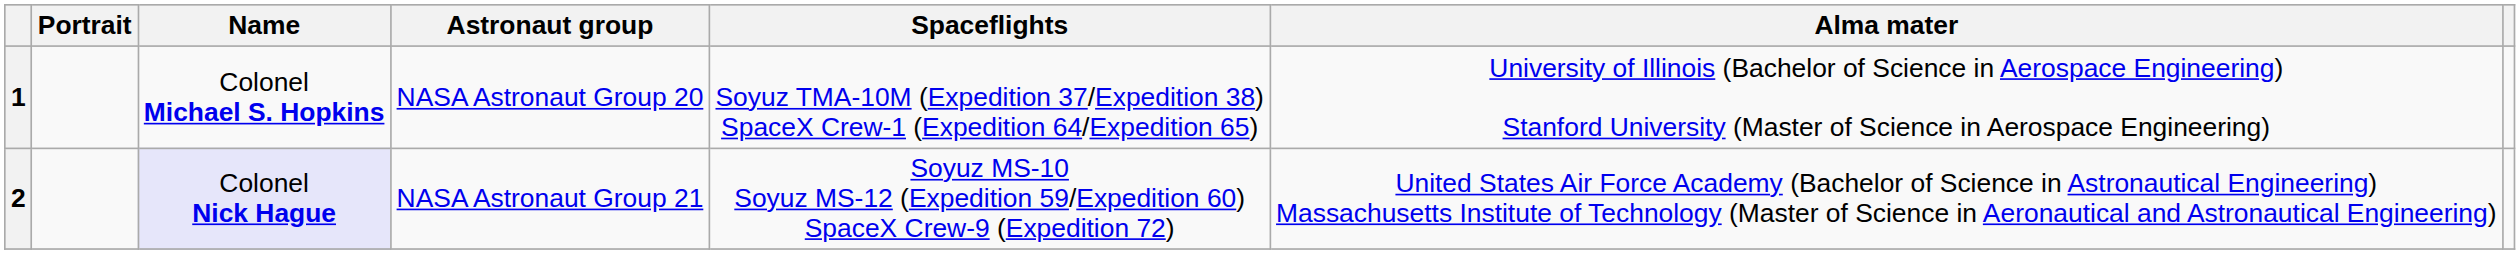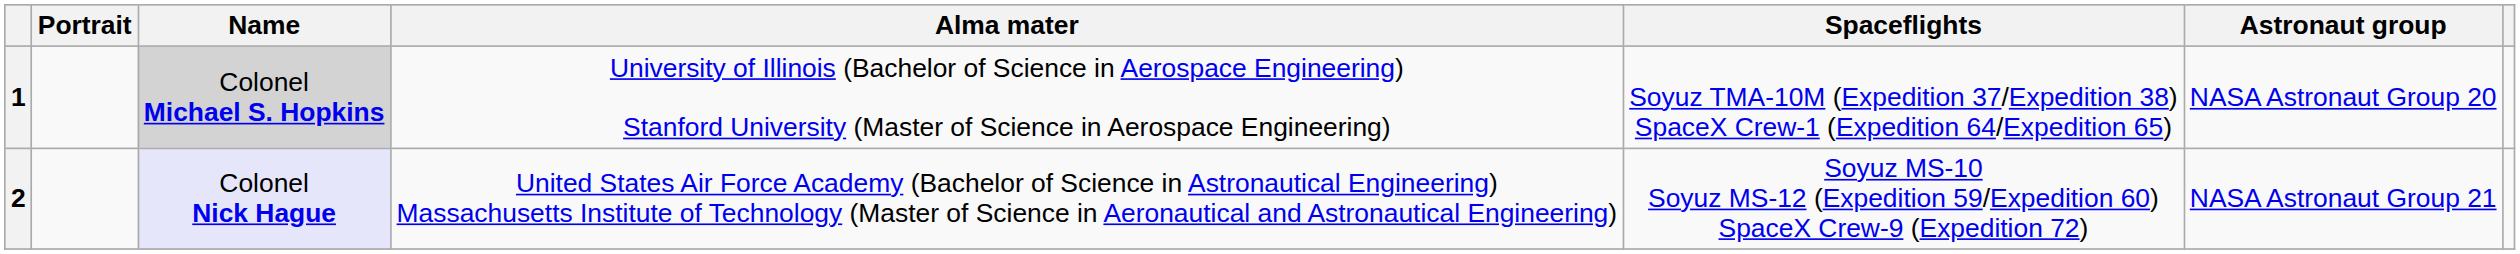columns swapped: Astronaut group <-> Alma mater
1 | Name: no background -> lightgrey background
